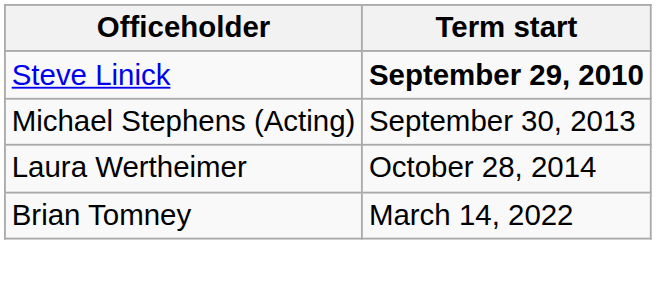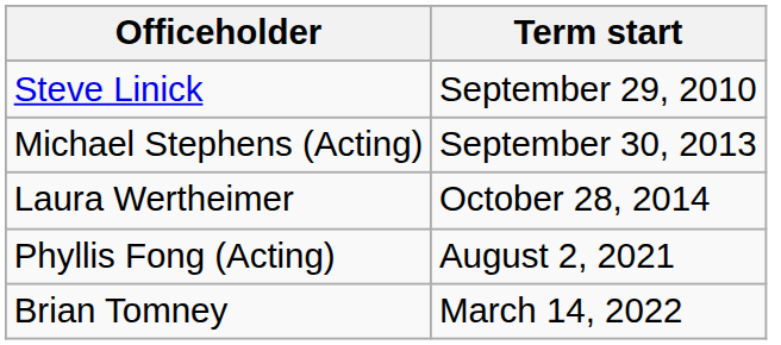Steve Linick | Term start: bold -> normal
+ row: Phyllis Fong (Acting) | August 2, 2021
